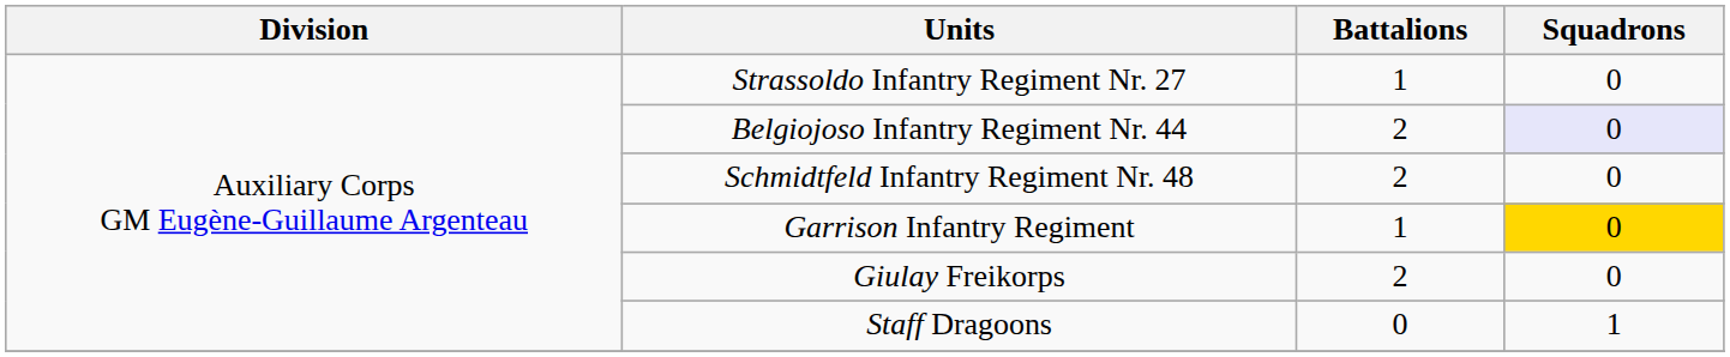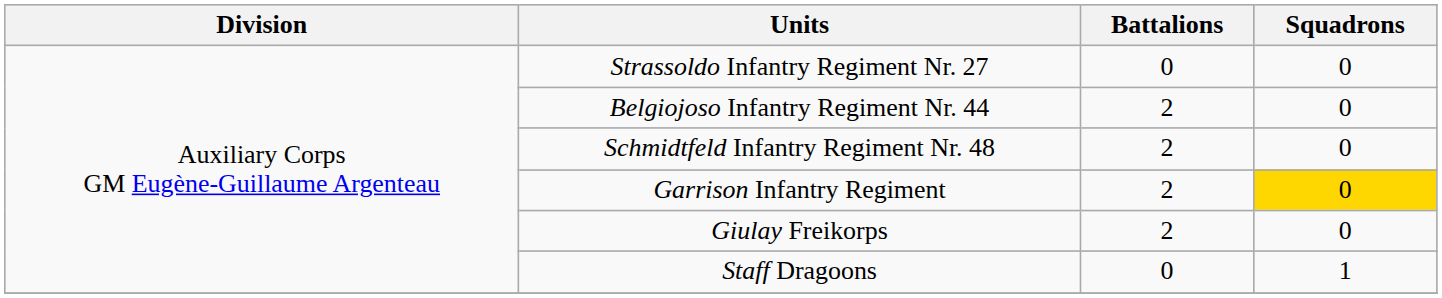Strassoldo Infantry Regiment Nr. 27 | Battalions: 1 -> 0
Belgiojoso Infantry Regiment Nr. 44 | Squadrons: lavender background -> no background
Garrison Infantry Regiment | Battalions: 1 -> 2
